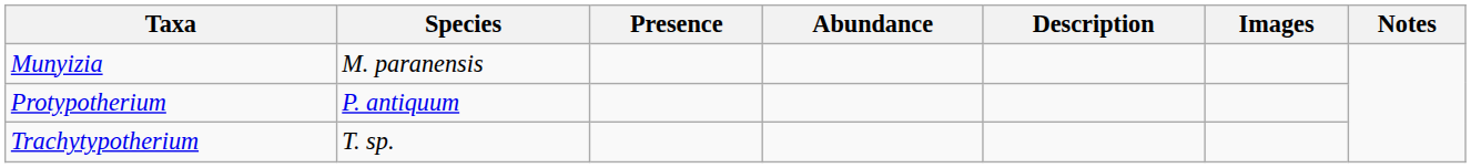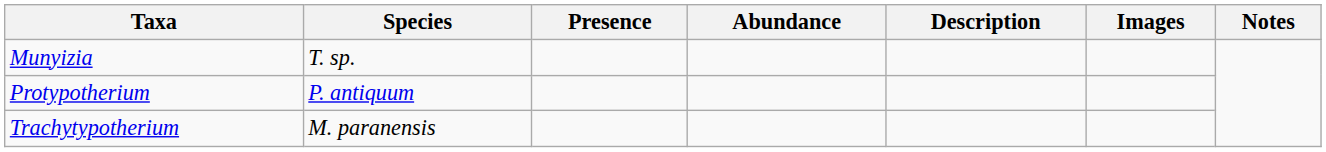Munyizia | Species: M. paranensis -> T. sp.
Trachytypotherium | Species: T. sp. -> M. paranensis
